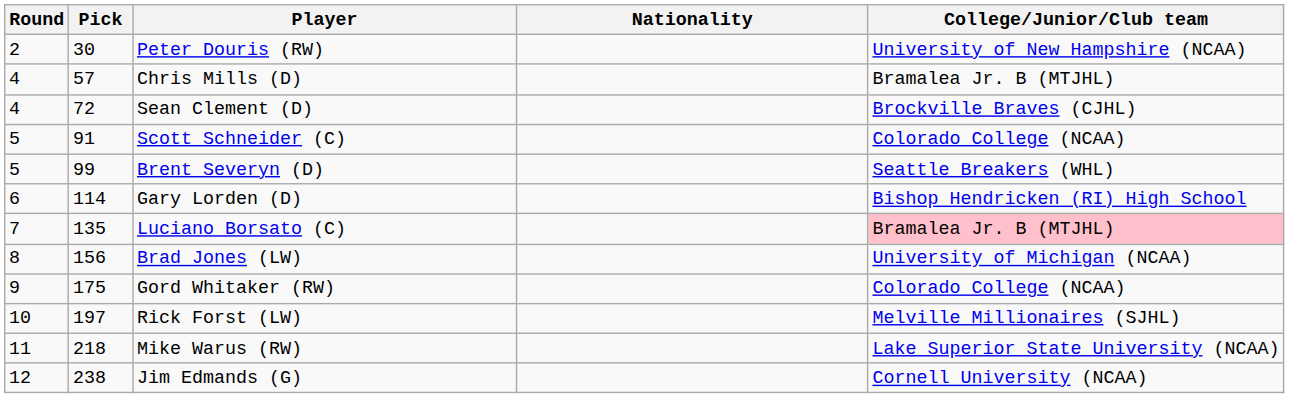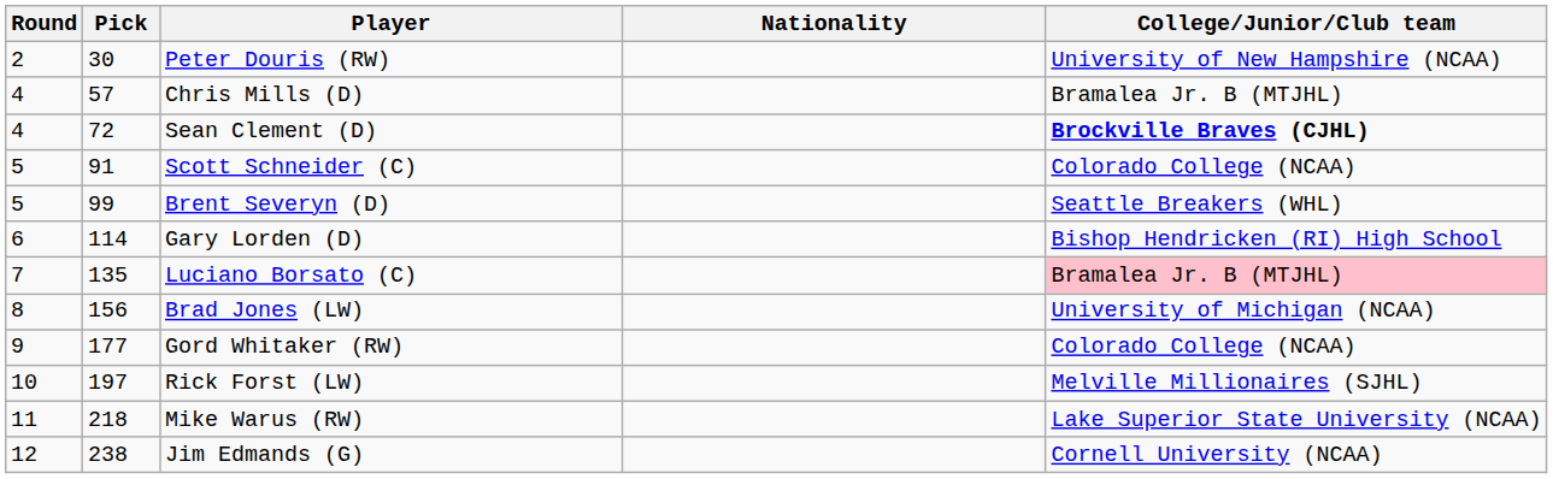Sean Clement (D) | College/Junior/Club team: normal -> bold
Gord Whitaker (RW) | Pick: 175 -> 177
